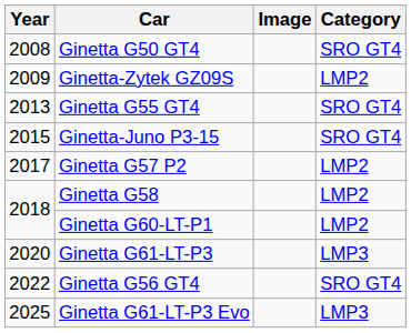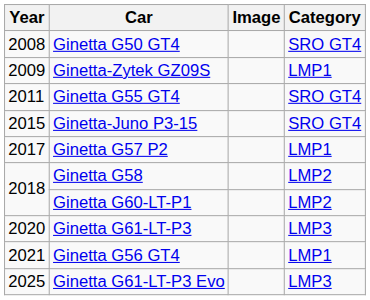Ginetta-Zytek GZ09S | Category: LMP2 -> LMP1
Ginetta G55 GT4 | Year: 2013 -> 2011
Ginetta G57 P2 | Category: LMP2 -> LMP1
Ginetta G56 GT4 | Year: 2022 -> 2021
Ginetta G56 GT4 | Category: SRO GT4 -> LMP1
